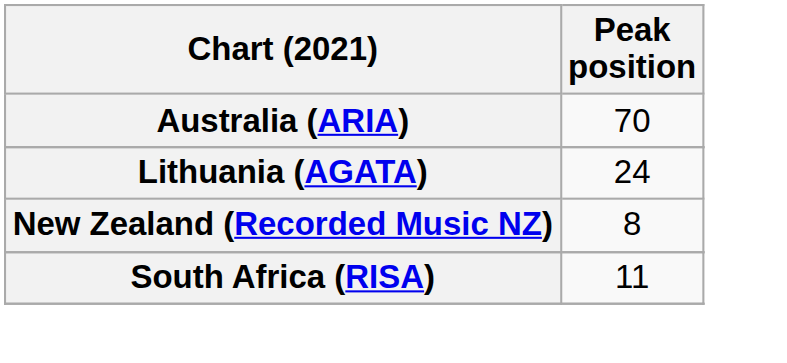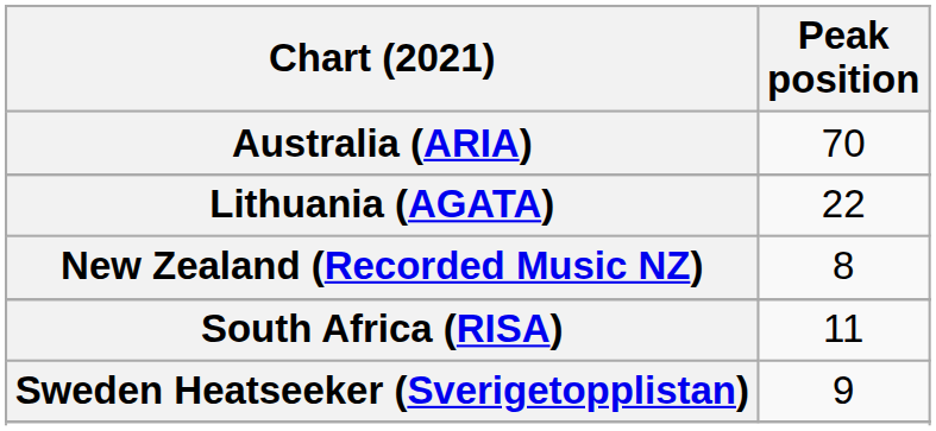Lithuania (AGATA) | Peak position: 24 -> 22
+ row: Sweden Heatseeker (Sverigetopplistan) | 9
